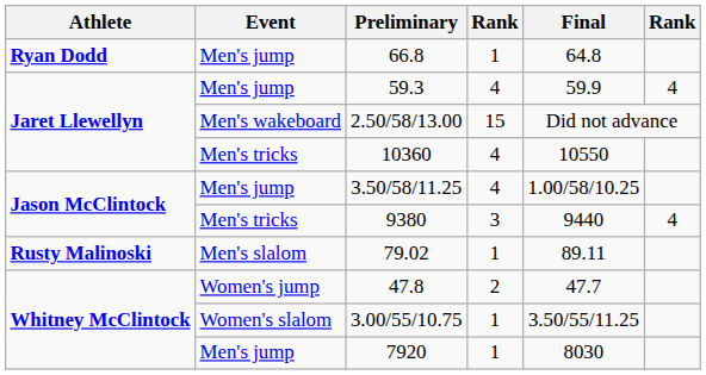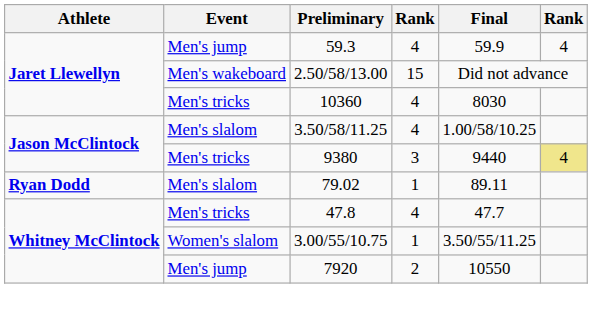- row: Ryan Dodd | Men's jump | 66.8 | 1 | 64.8
10360 | Final: 10550 -> 8030
3.50/58/11.25 | Event: Men's jump -> Men's slalom
9380 | column 6: no background -> khaki background
79.02 | Athlete: Rusty Malinoski -> Ryan Dodd
47.8 | Event: Women's jump -> Men's tricks
47.8 | column 4: 2 -> 4
7920 | column 4: 1 -> 2
7920 | Final: 8030 -> 10550
